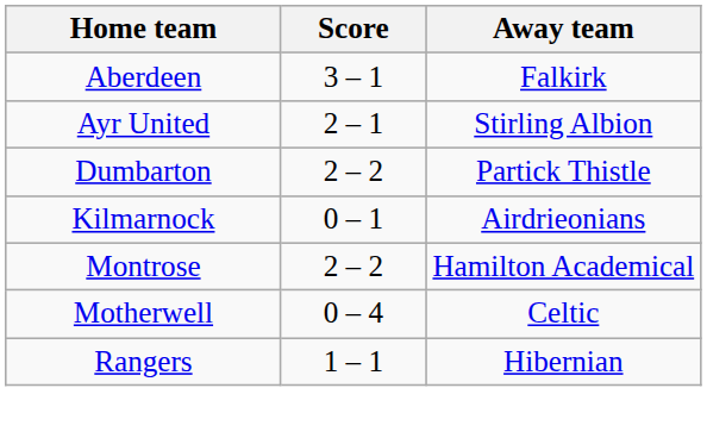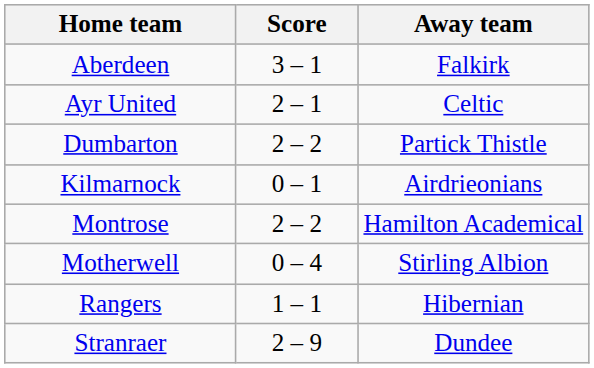Ayr United | Away team: Stirling Albion -> Celtic
Motherwell | Away team: Celtic -> Stirling Albion
+ row: Stranraer | 2 – 9 | Dundee
